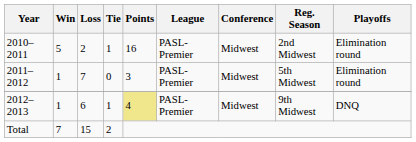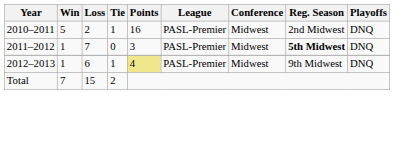2010–2011 | Playoffs: Elimination round -> DNQ
2011–2012 | Reg. Season: normal -> bold
2011–2012 | Playoffs: Elimination round -> DNQ
